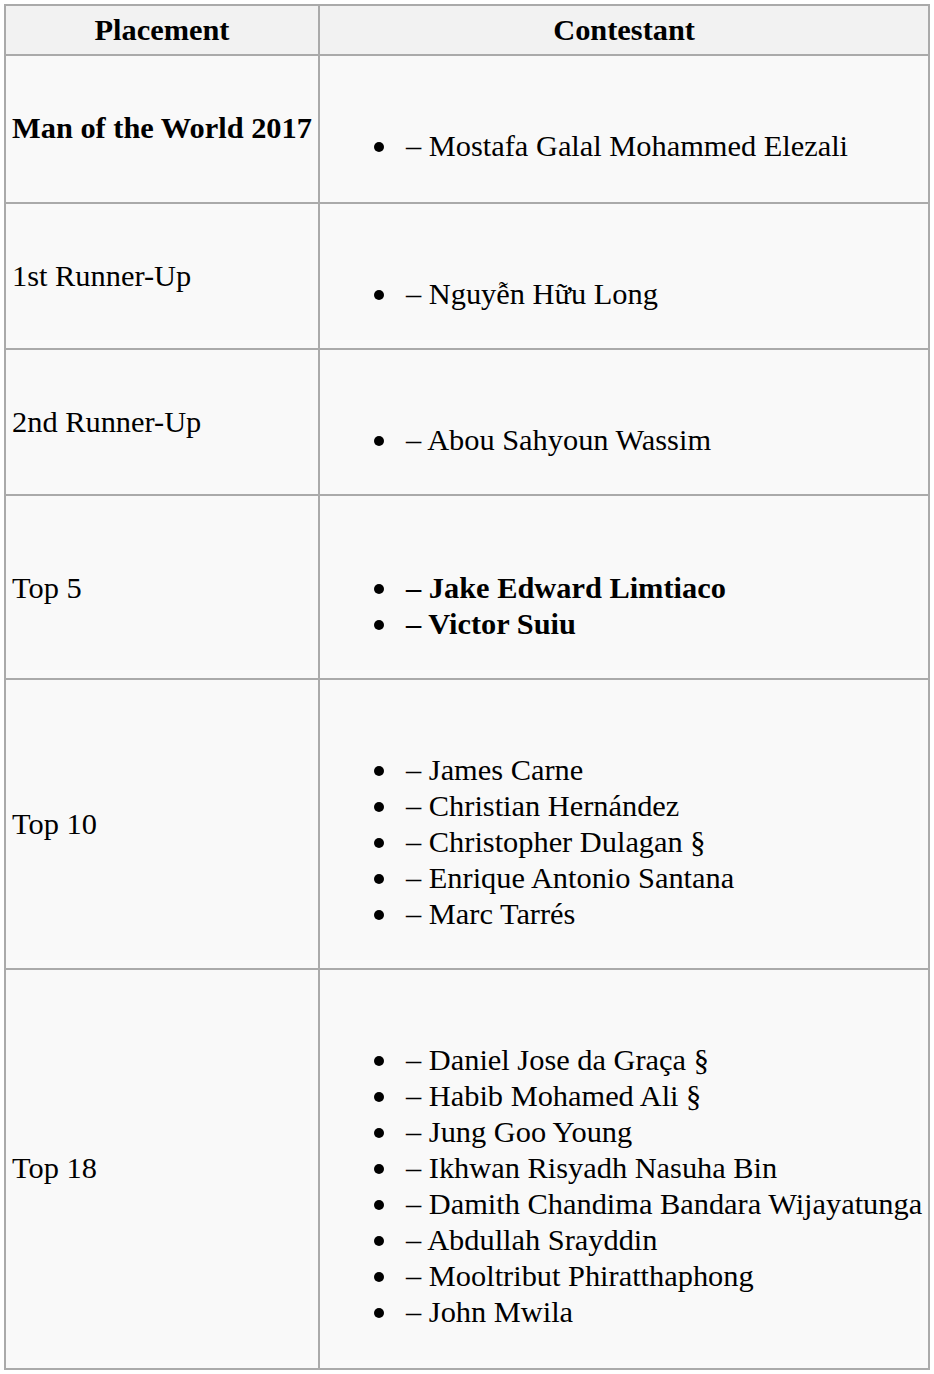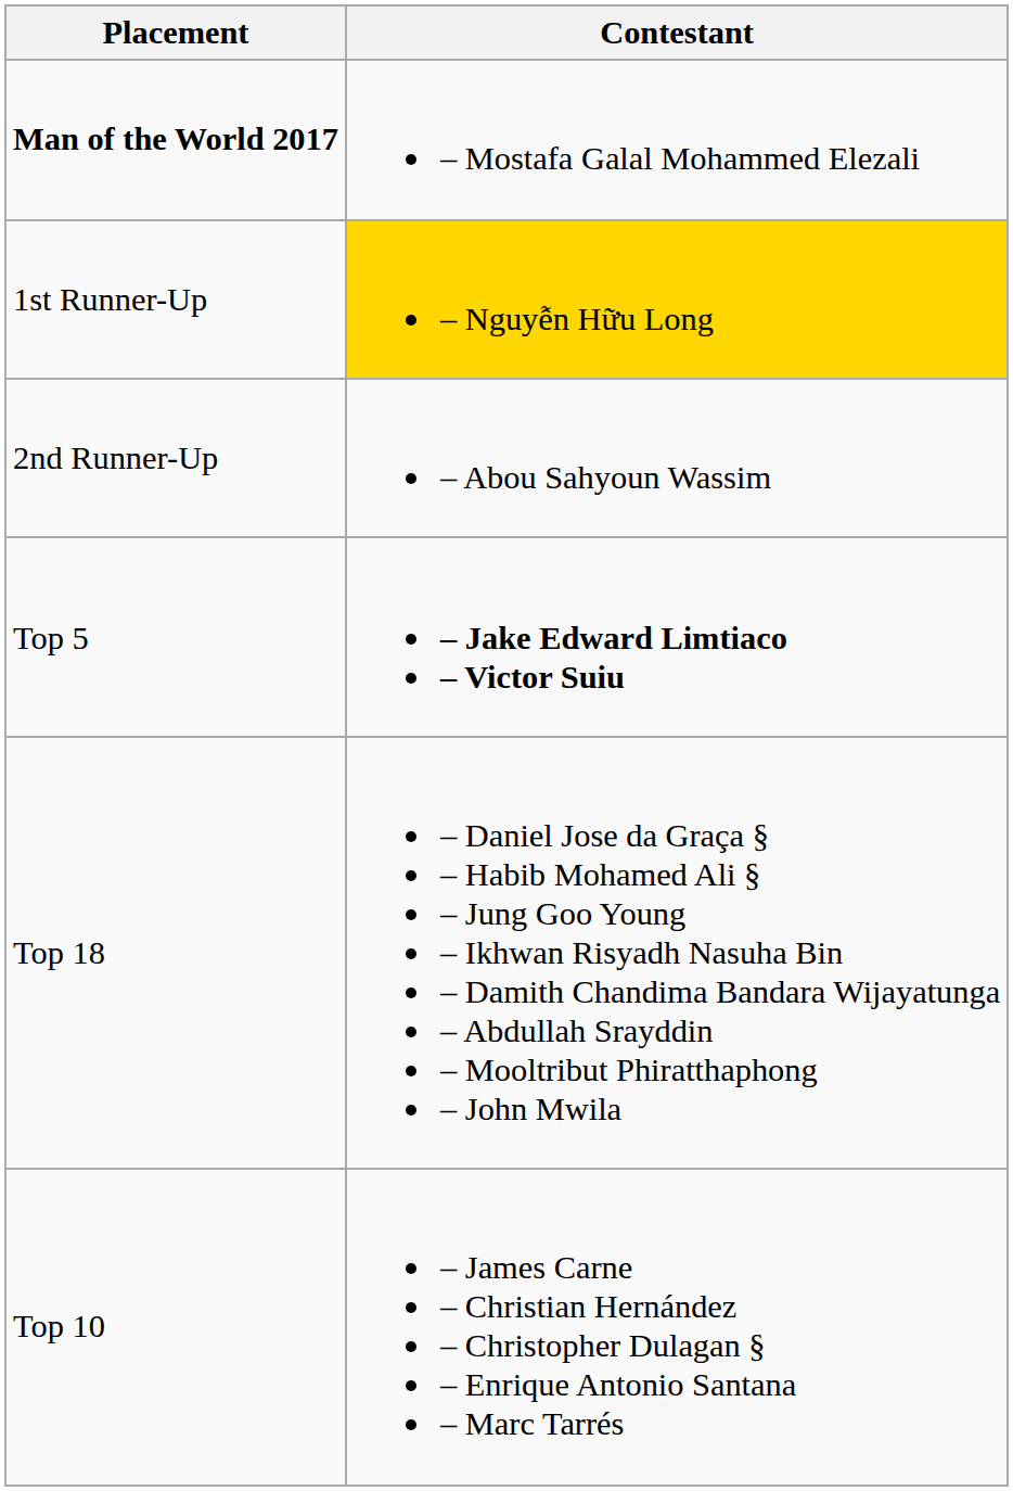1st Runner-Up | Contestant: no background -> gold background
rows swapped: Top 10 <-> Top 18
